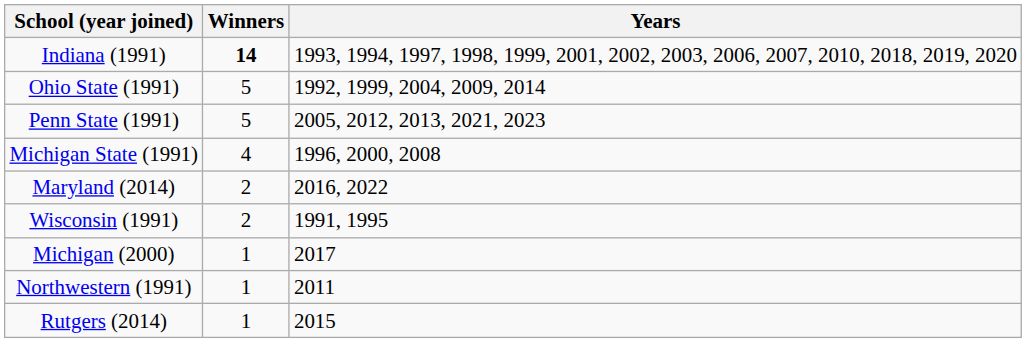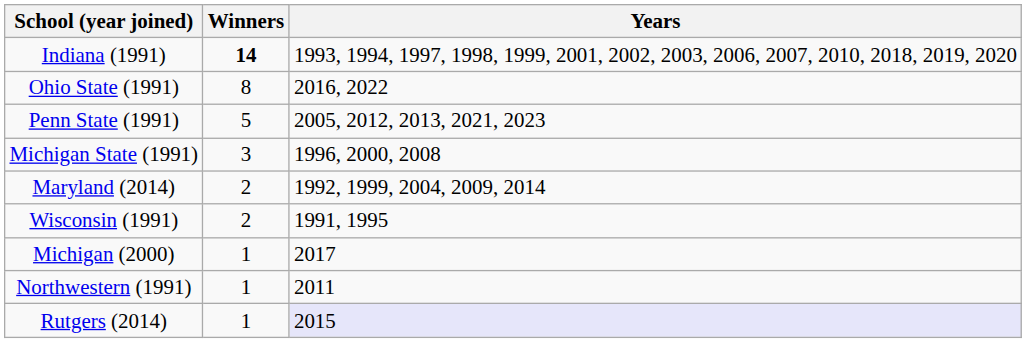Ohio State (1991) | Winners: 5 -> 8
Ohio State (1991) | Years: 1992, 1999, 2004, 2009, 2014 -> 2016, 2022
Michigan State (1991) | Winners: 4 -> 3
Maryland (2014) | Years: 2016, 2022 -> 1992, 1999, 2004, 2009, 2014
Rutgers (2014) | Years: no background -> lavender background
